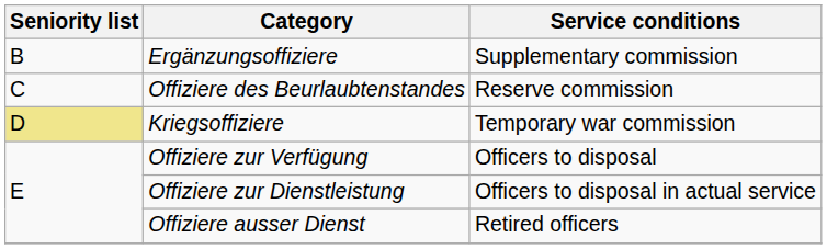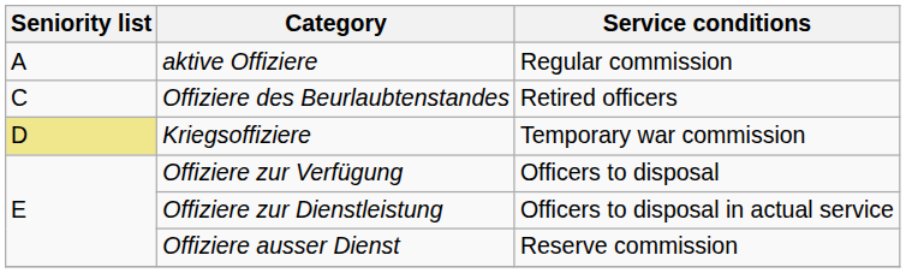+ row: A | aktive Offiziere | Regular commission
- row: B | Ergänzungsoffiziere | Supplementary commission
Offiziere des Beurlaubtenstandes | Service conditions: Reserve commission -> Retired officers
Offiziere ausser Dienst | Service conditions: Retired officers -> Reserve commission
